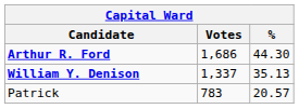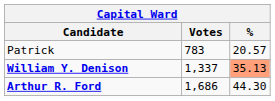rows swapped: Arthur R. Ford <-> Patrick
William Y. Denison | %: no background -> lightsalmon background
